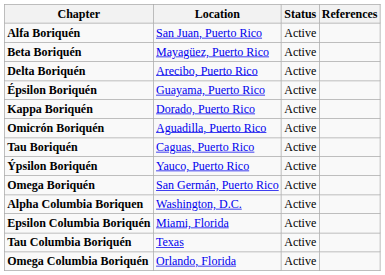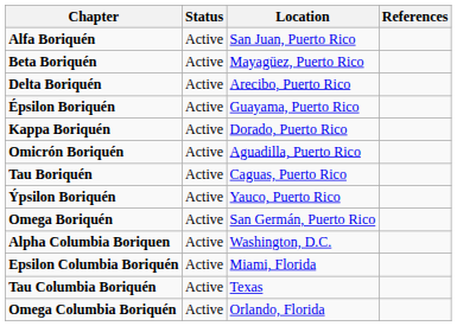columns swapped: Location <-> Status
